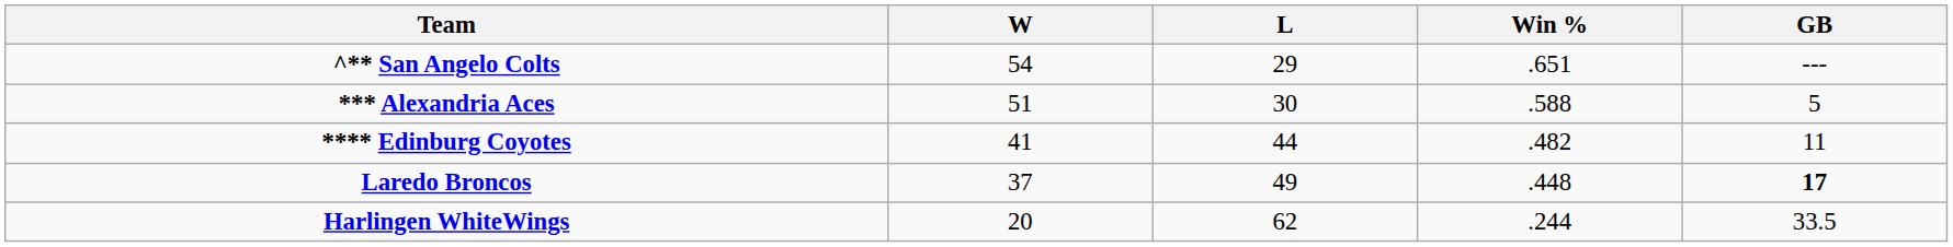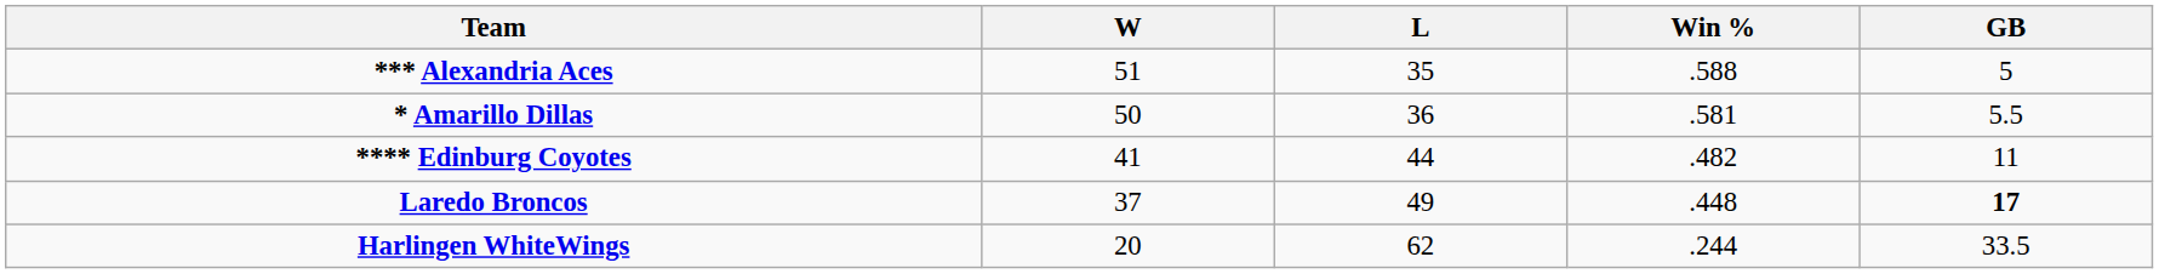- row: ^** San Angelo Colts | 54 | 29 | .651 | ---
*** Alexandria Aces | L: 30 -> 35
+ row: * Amarillo Dillas | 50 | 36 | .581 | 5.5
